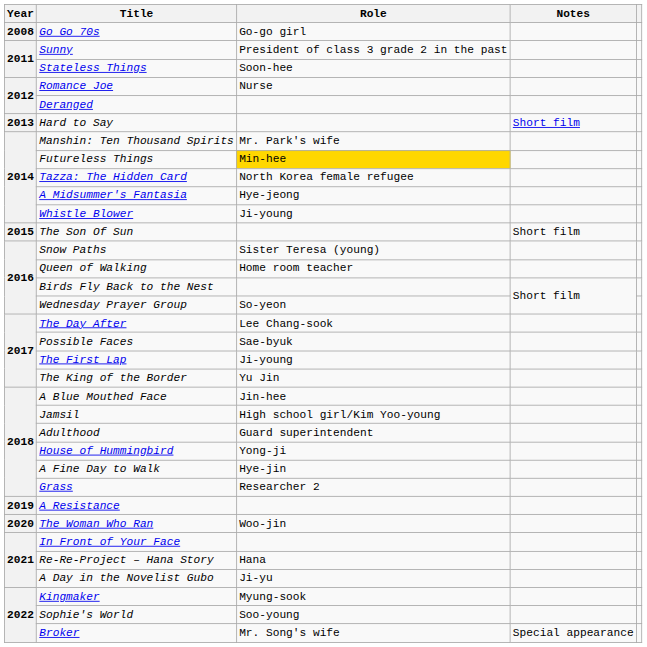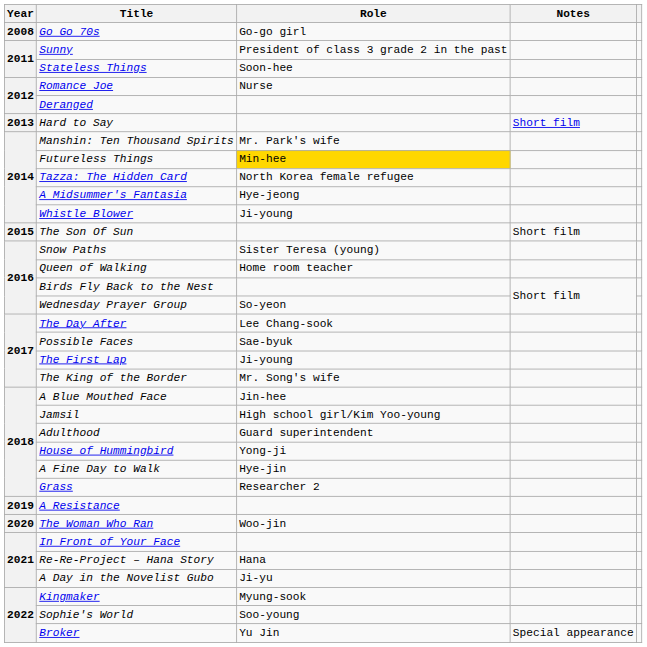The King of the Border | Role: Yu Jin -> Mr. Song's wife
Broker | Role: Mr. Song's wife -> Yu Jin
